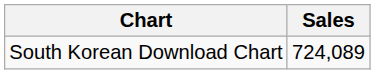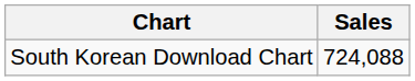South Korean Download Chart | Sales: 724,089 -> 724,088
